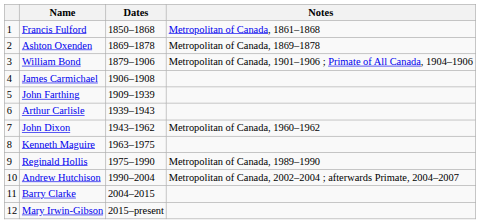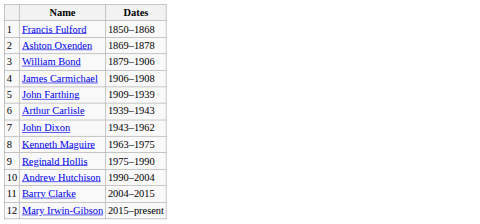- column: Notes | Metropolitan of Canada, 1861–1868 | Metropolitan of Canada, 1869–1878 | Metropolitan of Canada, 1901–1906 ; Primate of All Canada, 1904–1906 | Metropolitan of Canada, 1960–1962 | Metropolitan of Canada, 1989–1990 | Metropolitan of Canada, 2002–2004 ; afterwards Primate, 2004–2007
